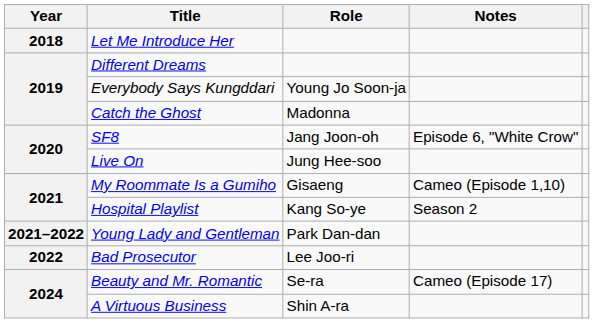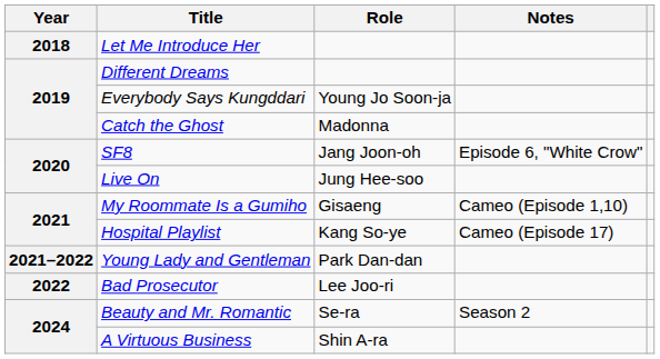Hospital Playlist | Notes: Season 2 -> Cameo (Episode 17)
Beauty and Mr. Romantic | Notes: Cameo (Episode 17) -> Season 2
